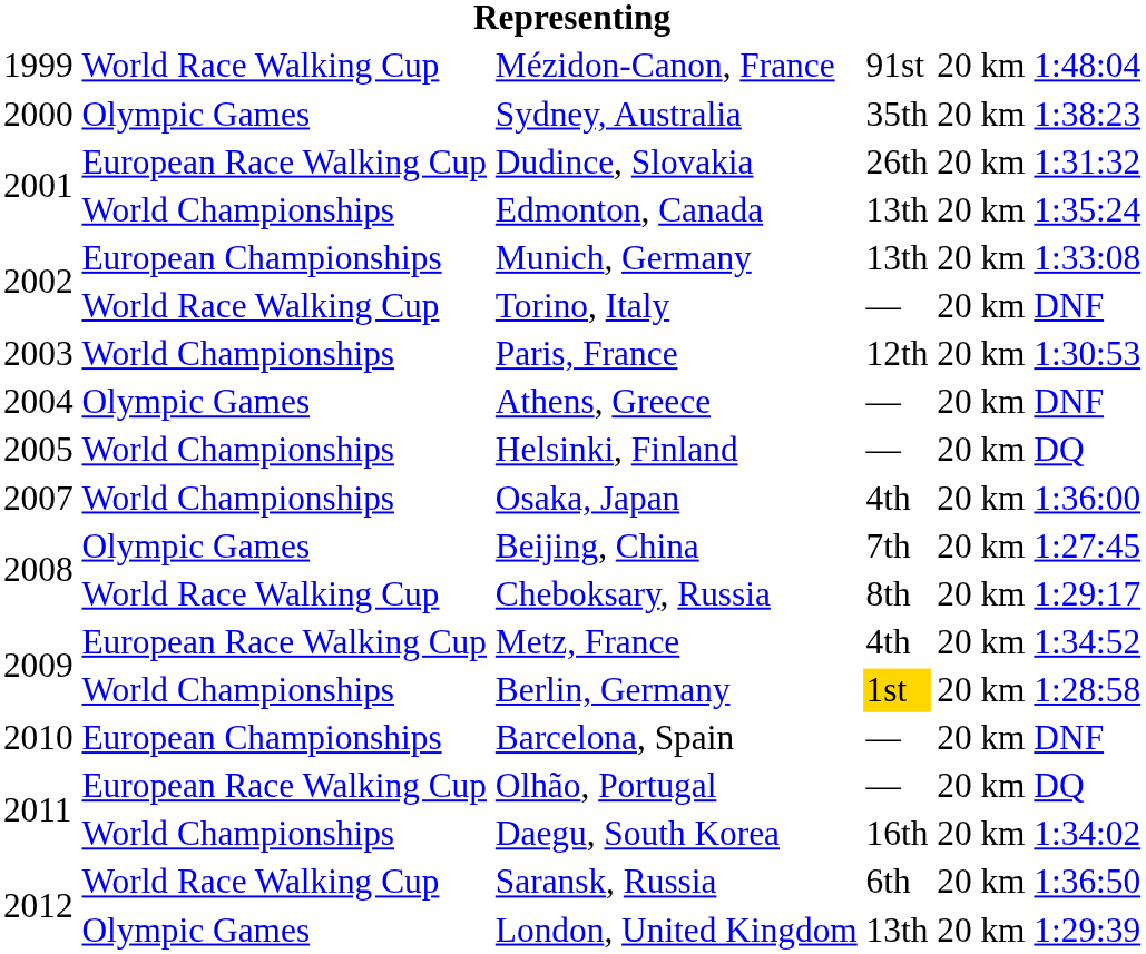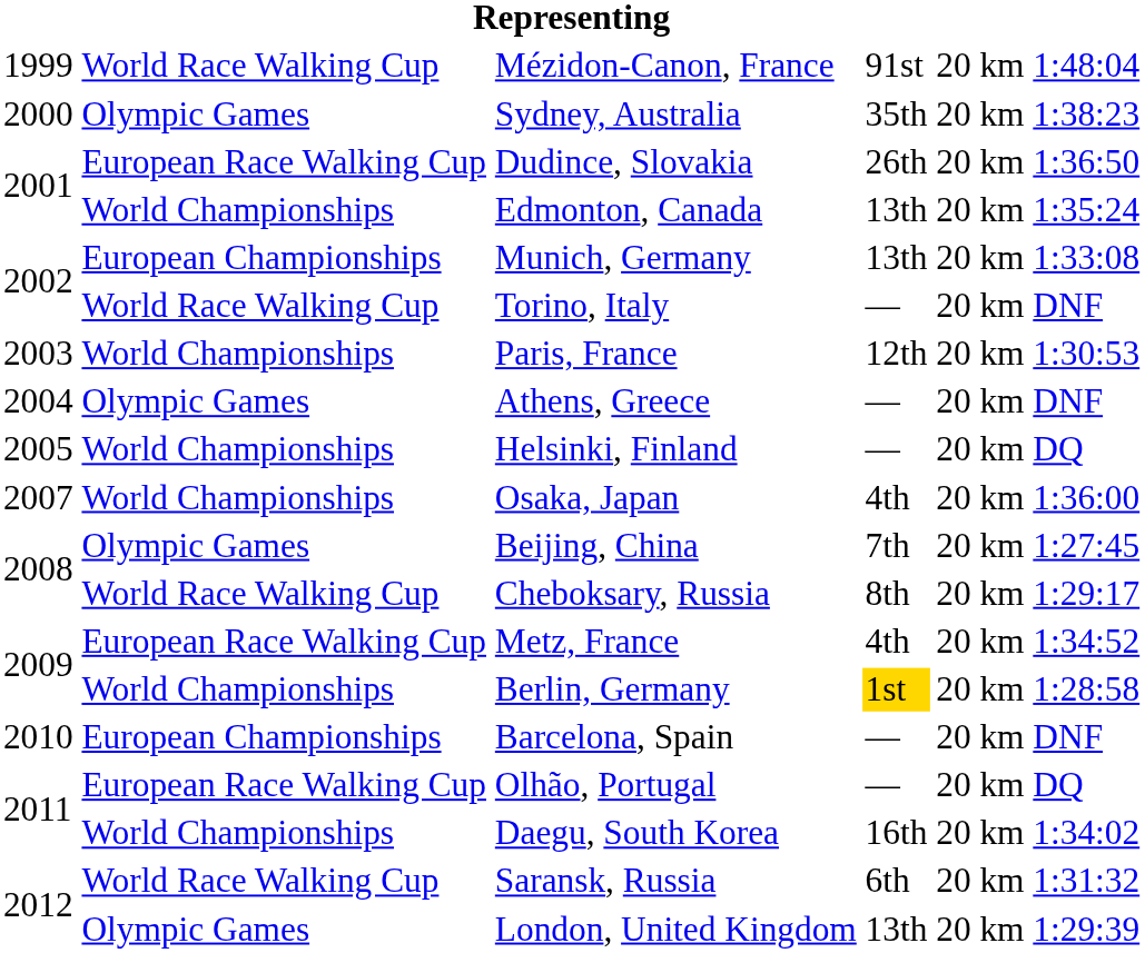Dudince, Slovakia | column 6: 1:31:32 -> 1:36:50
Saransk, Russia | column 6: 1:36:50 -> 1:31:32
